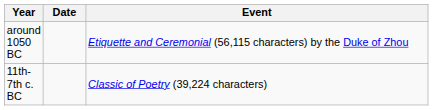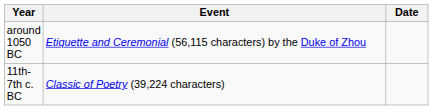columns swapped: Date <-> Event
